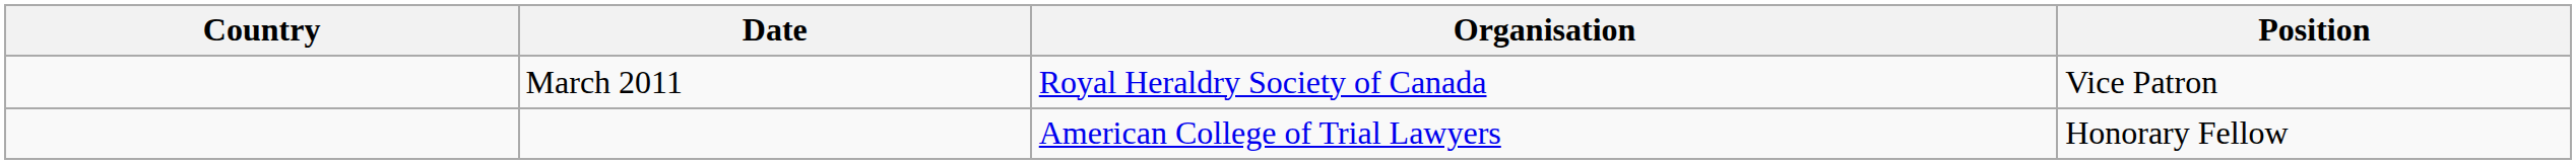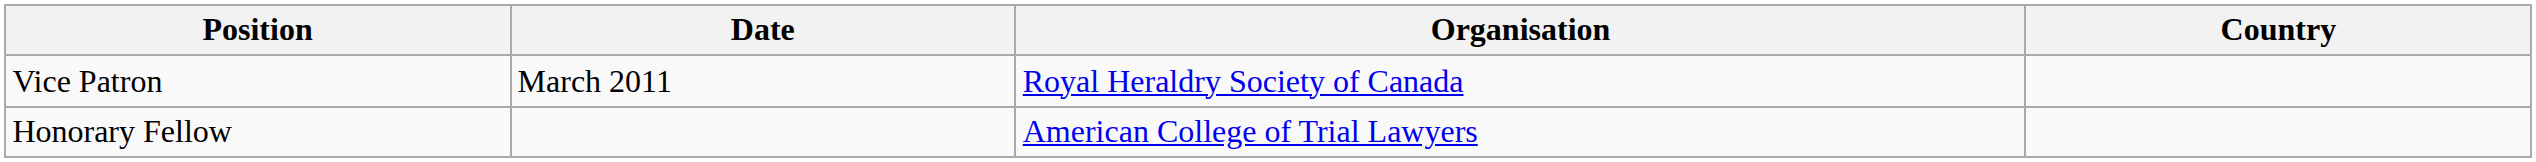columns swapped: Country <-> Position
